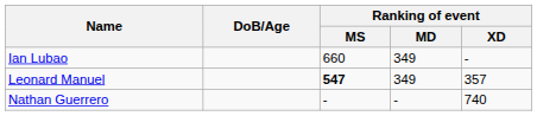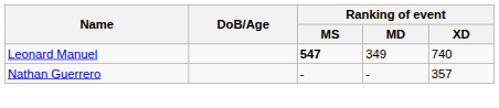- row: Ian Lubao | 660 | 349 | -
Leonard Manuel | Ranking of event / XD: 357 -> 740
Nathan Guerrero | Ranking of event / XD: 740 -> 357
